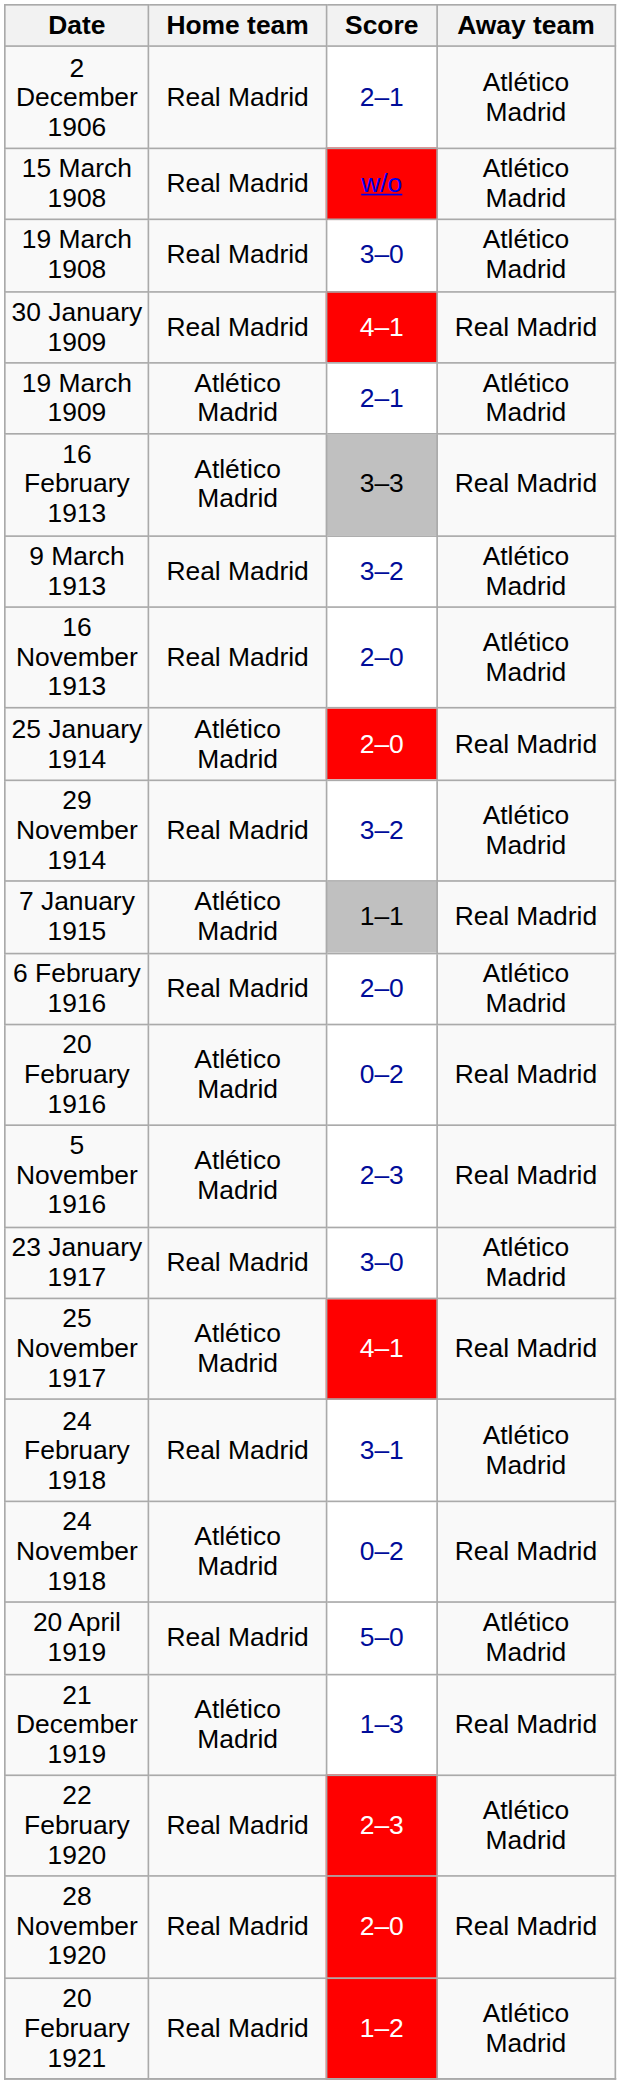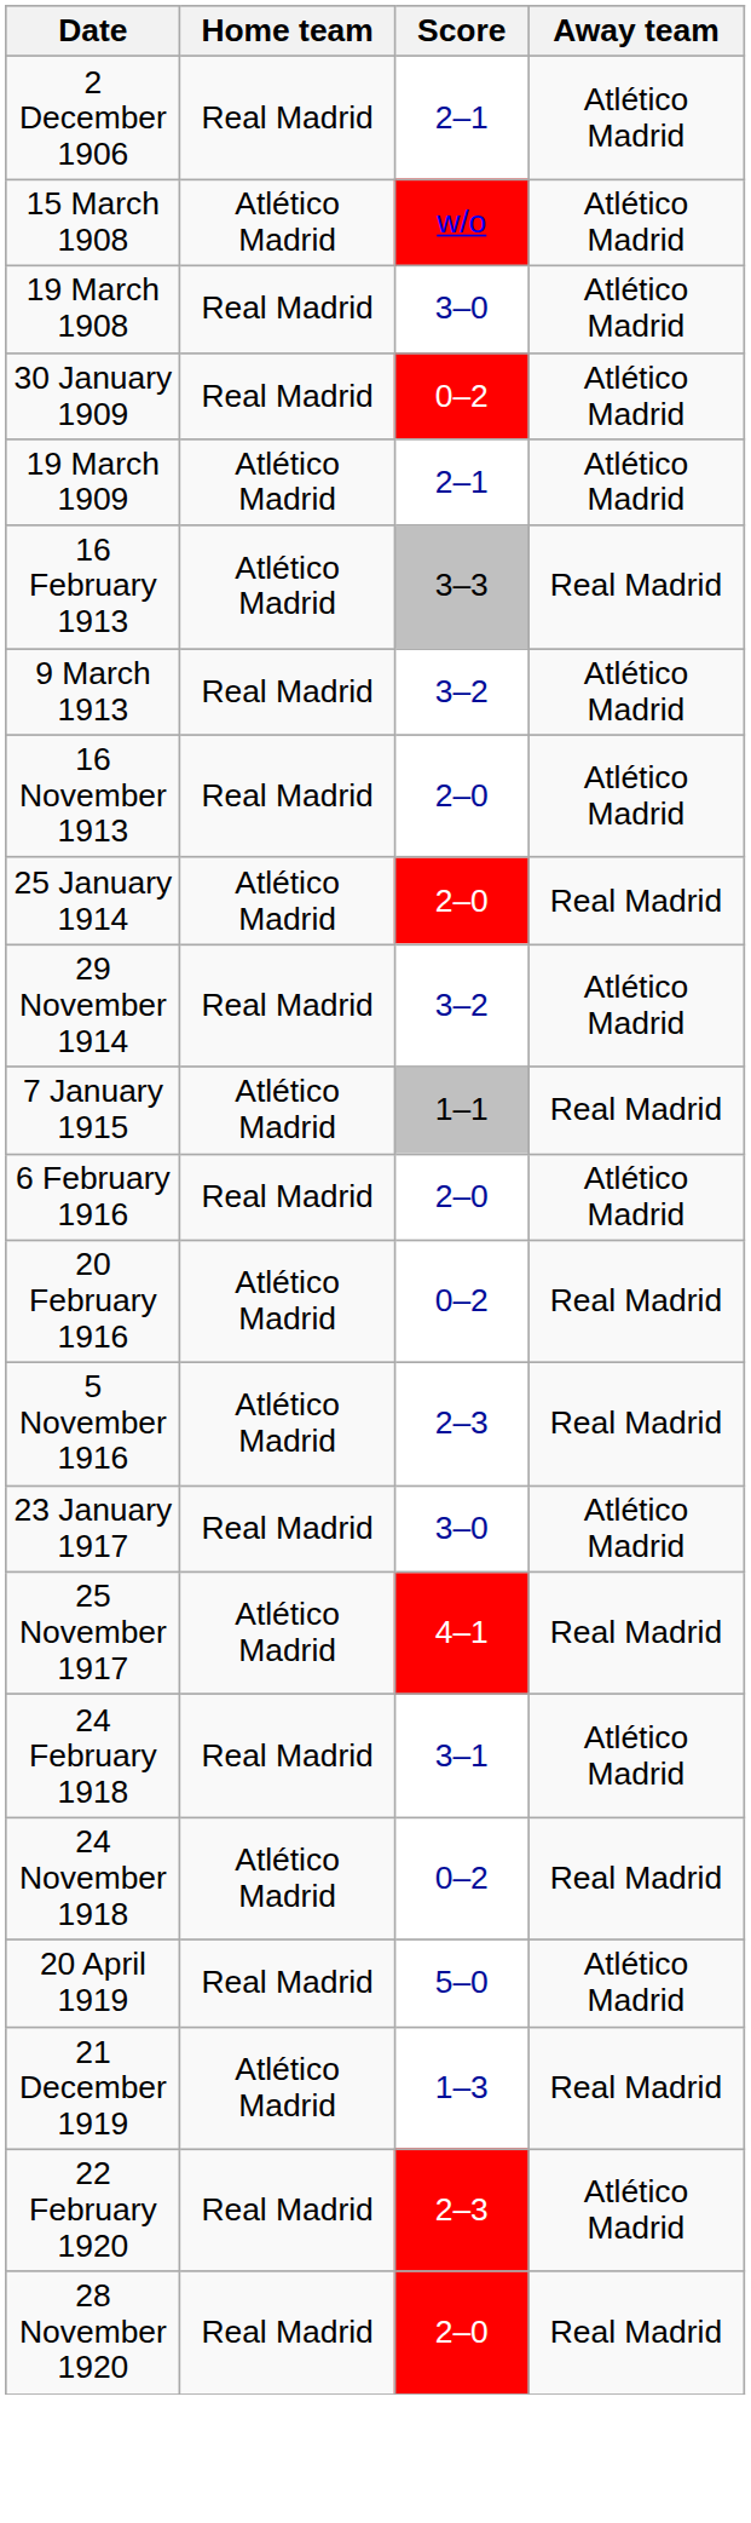15 March 1908 | Home team: Real Madrid -> Atlético Madrid
30 January 1909 | Score: 4–1 -> 0–2
30 January 1909 | Away team: Real Madrid -> Atlético Madrid
- row: 20 February 1921 | Real Madrid | 1–2 | Atlético Madrid
